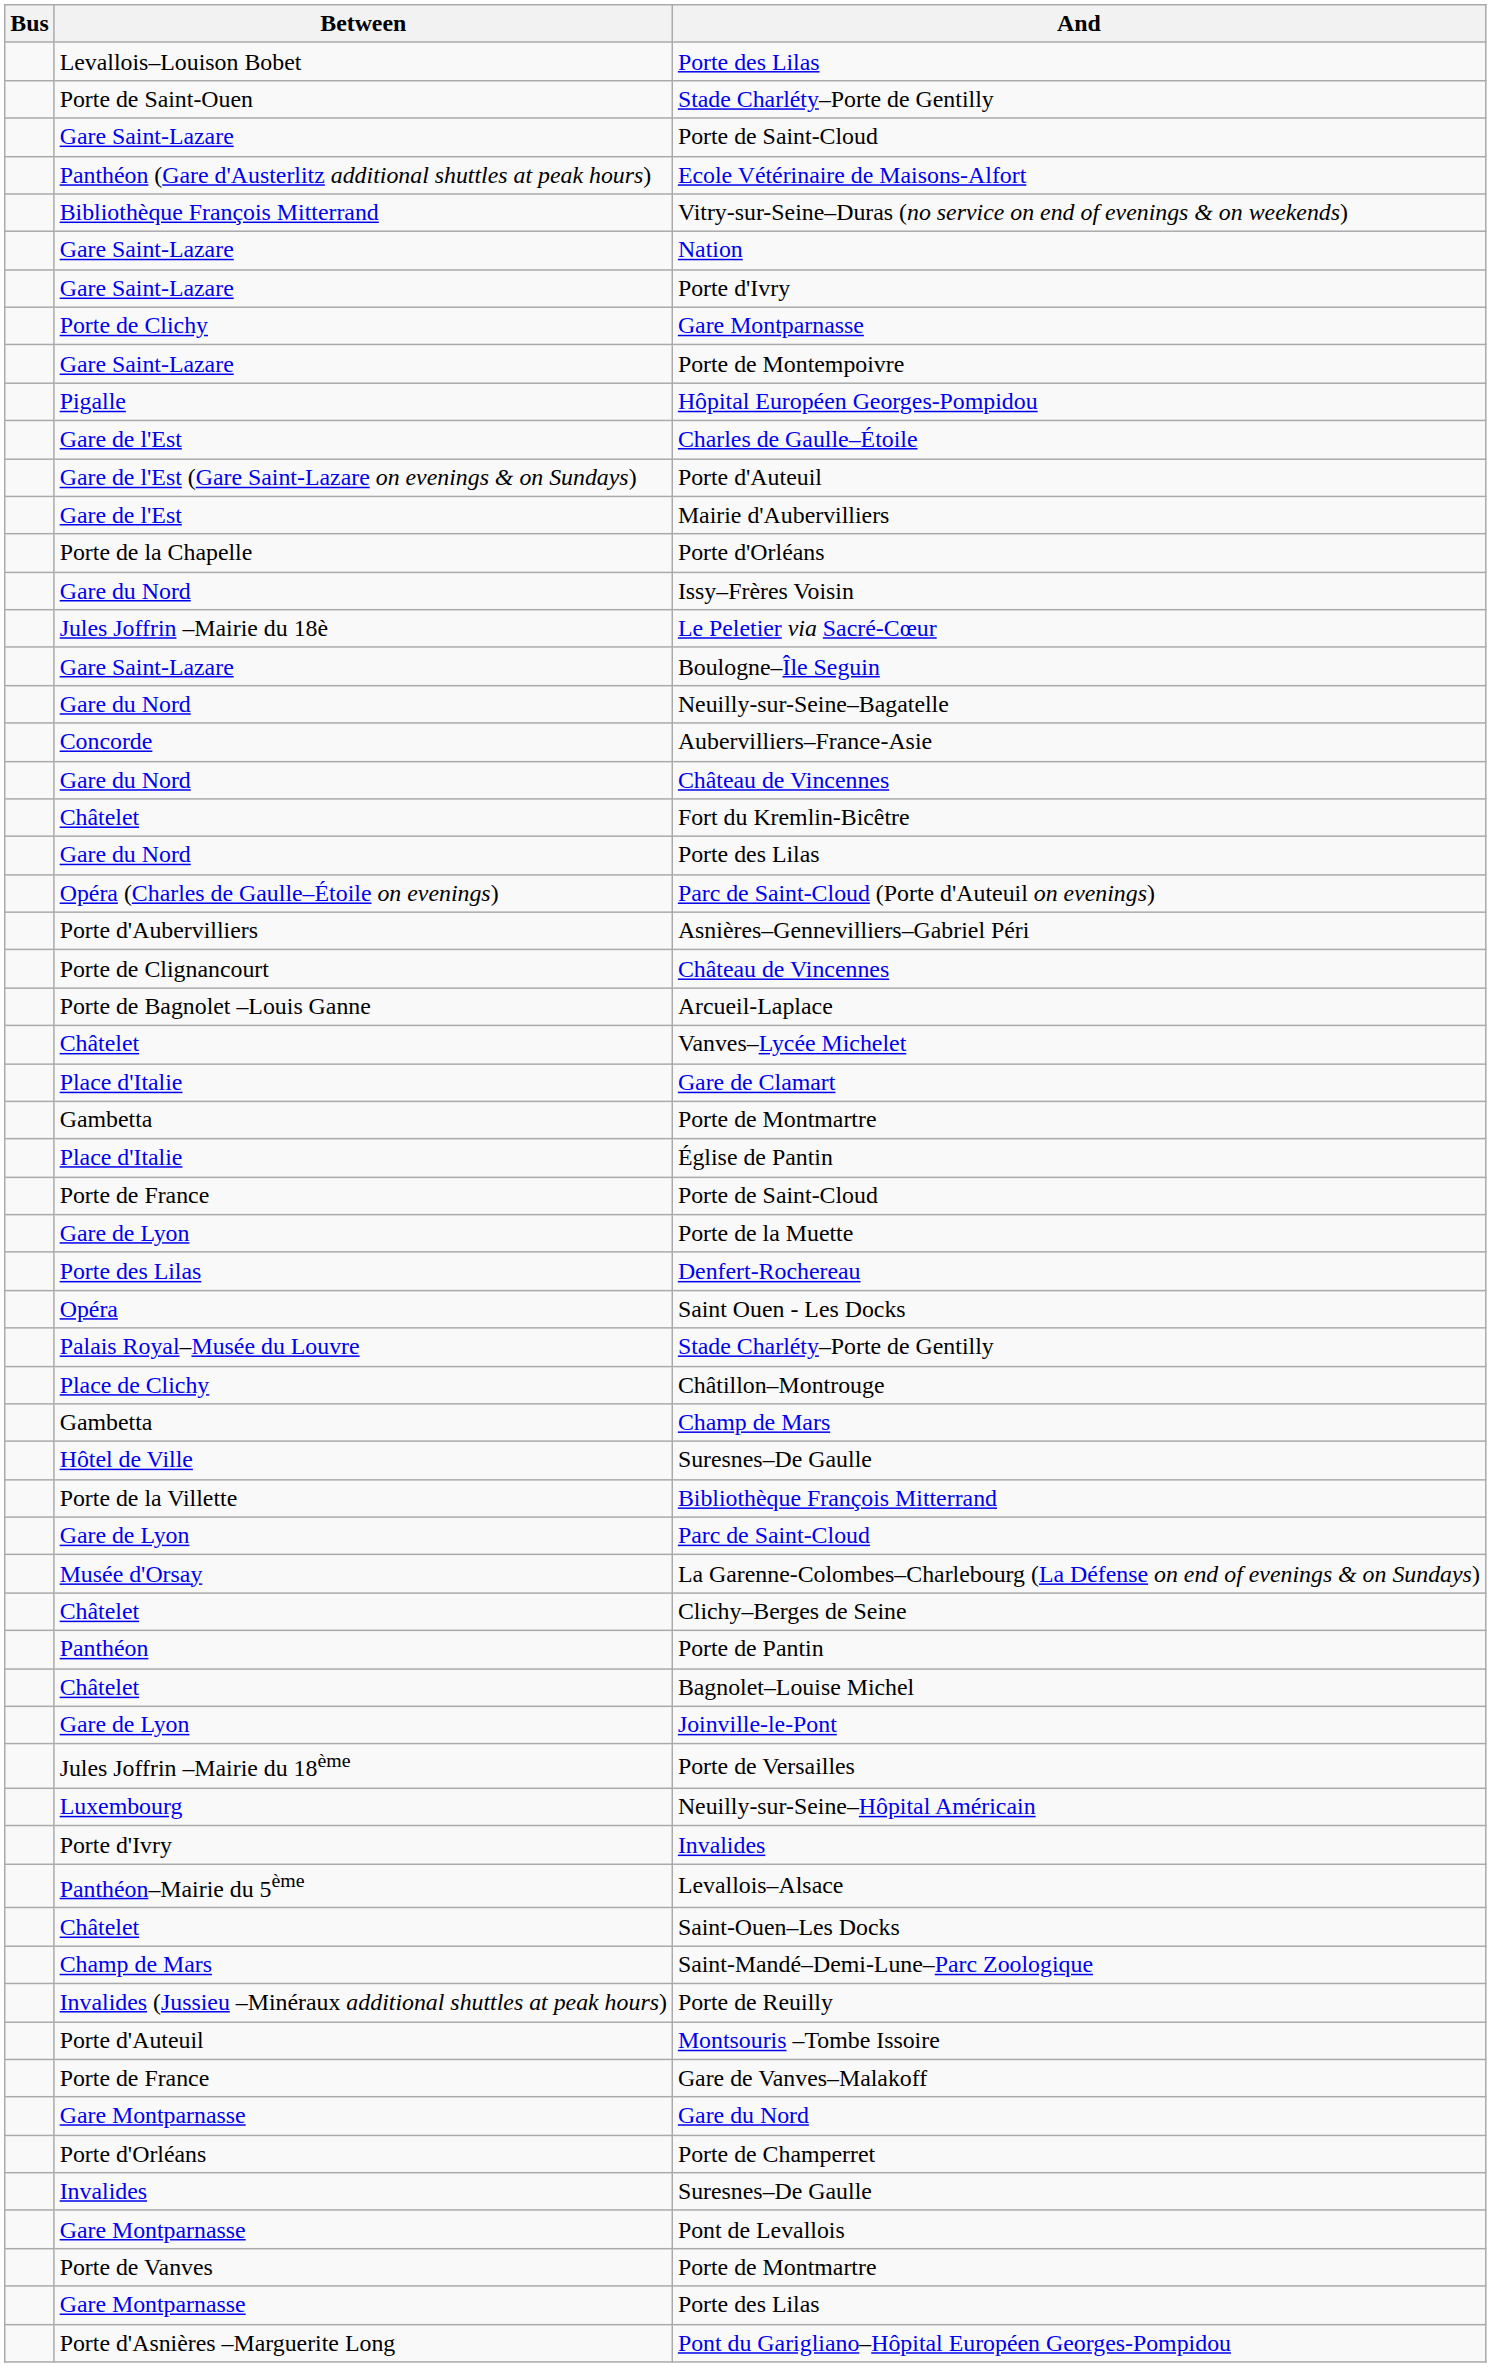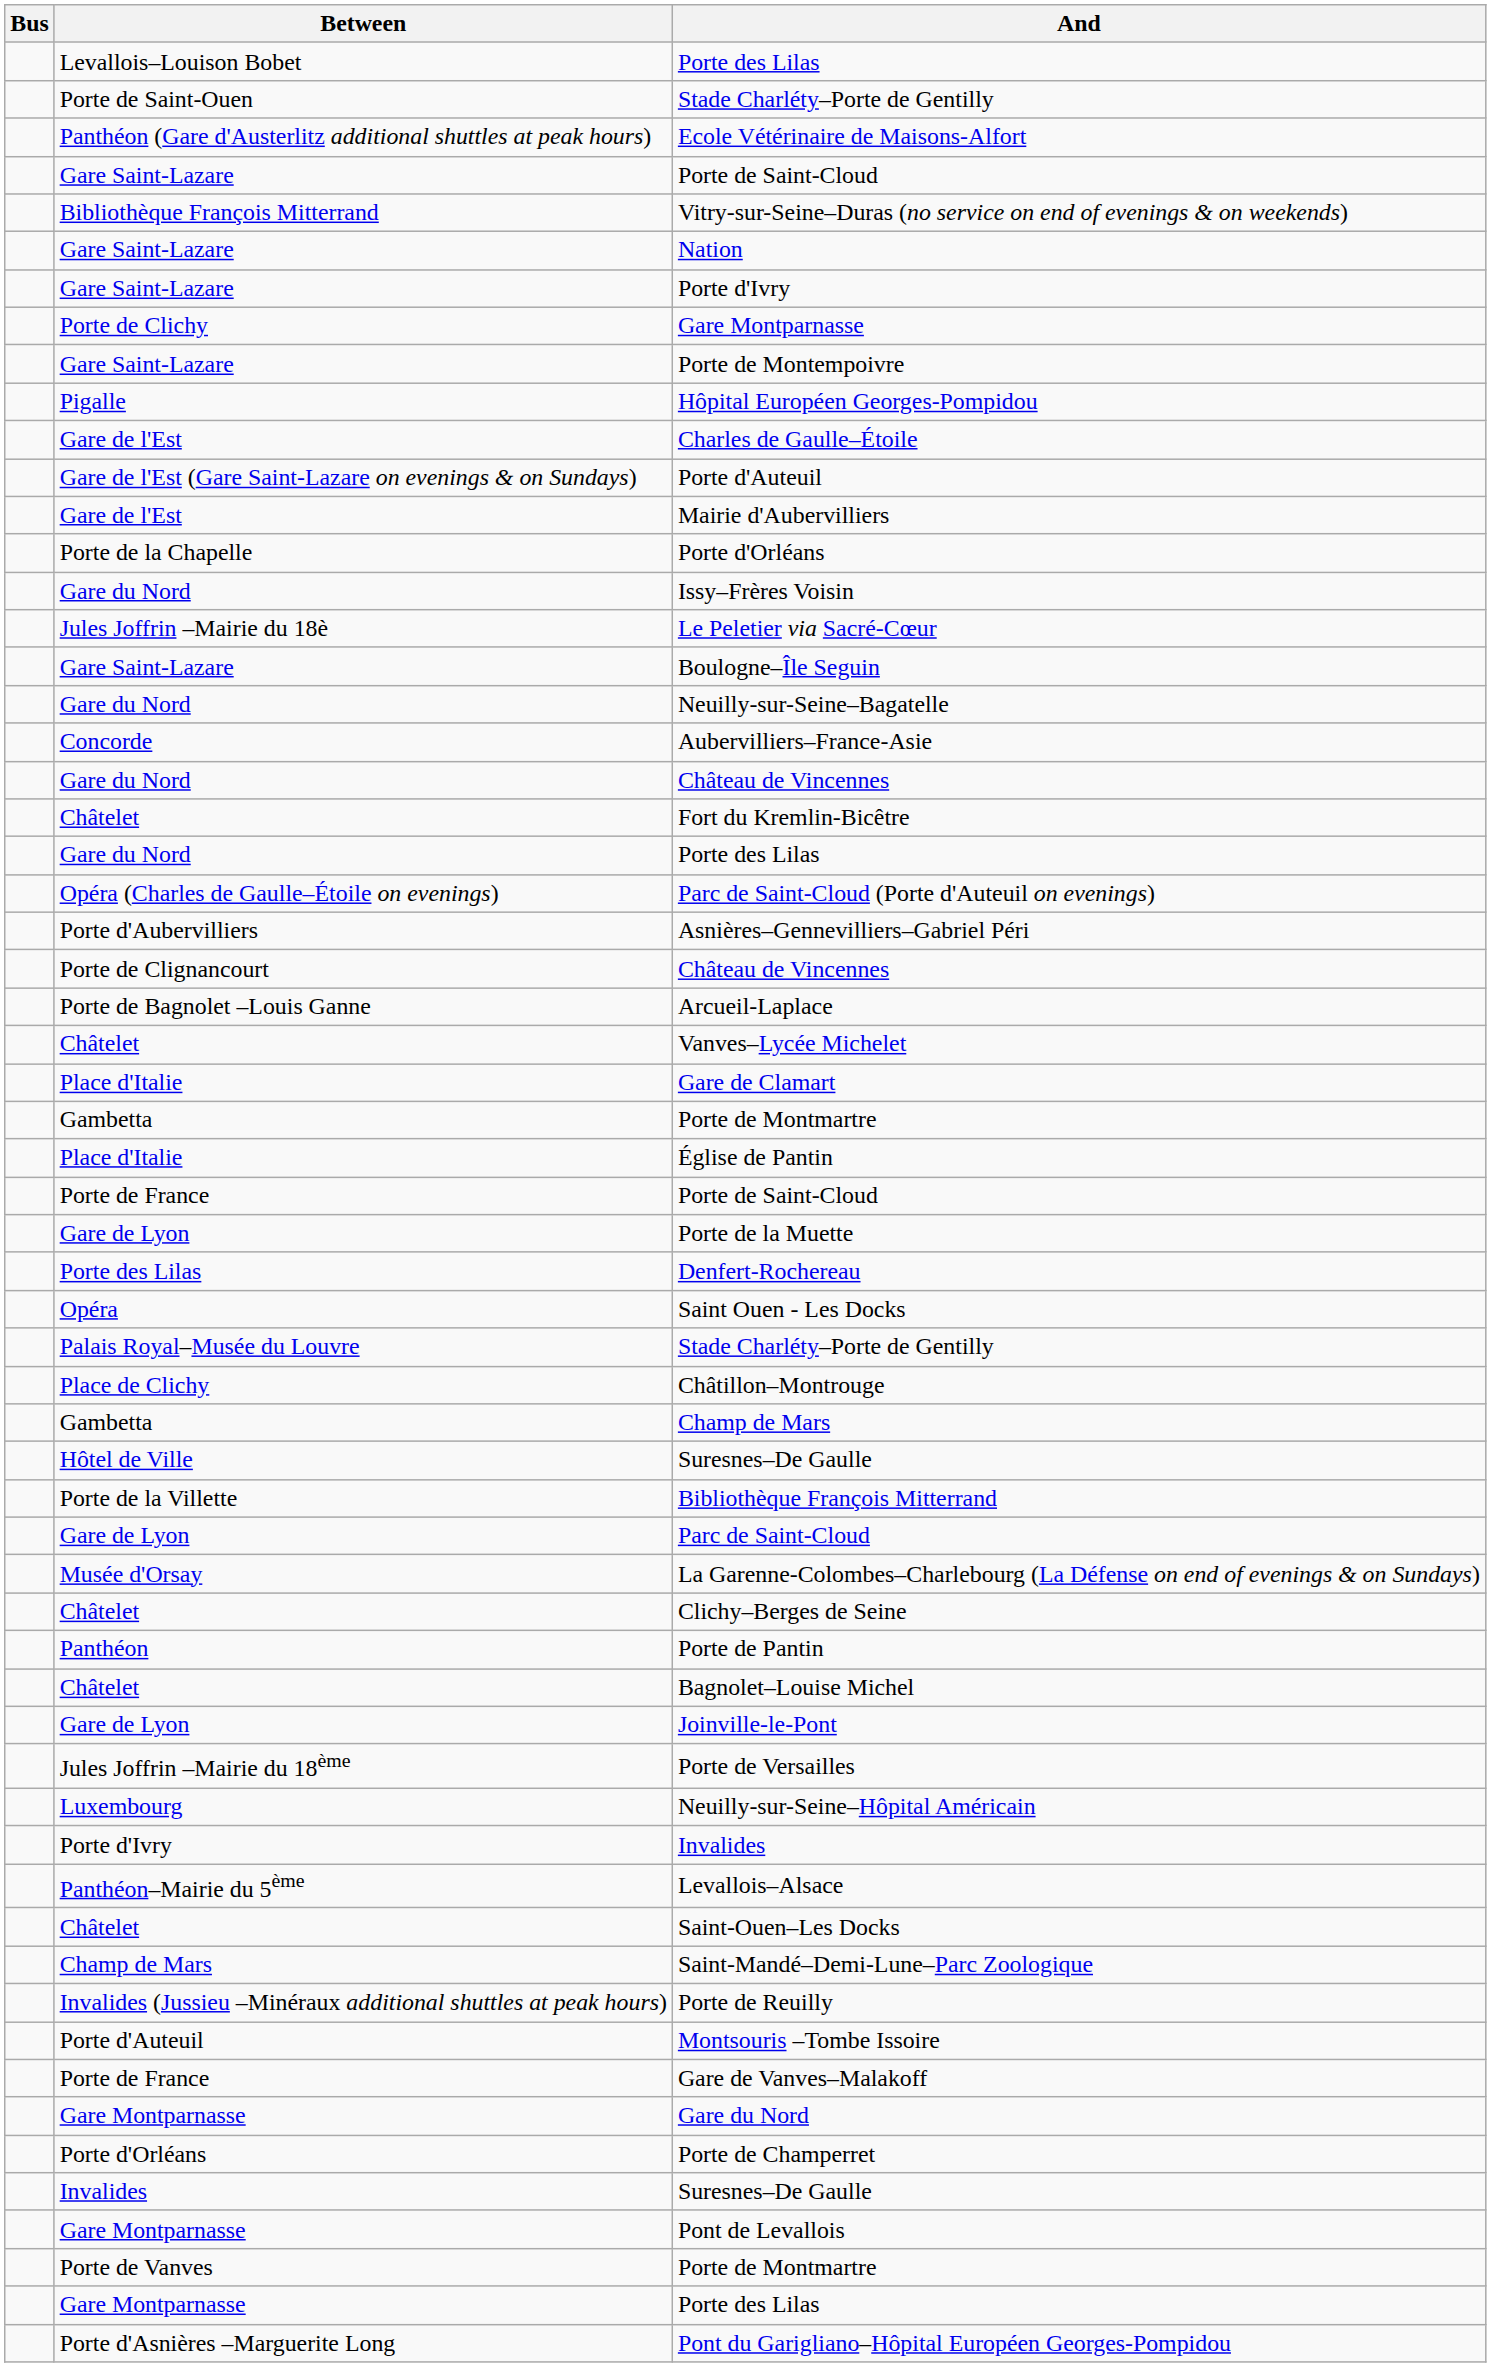rows swapped: Gare Saint-Lazare / Porte de Saint-Cloud <-> Ecole Vétérinaire de Maisons-Alfort
